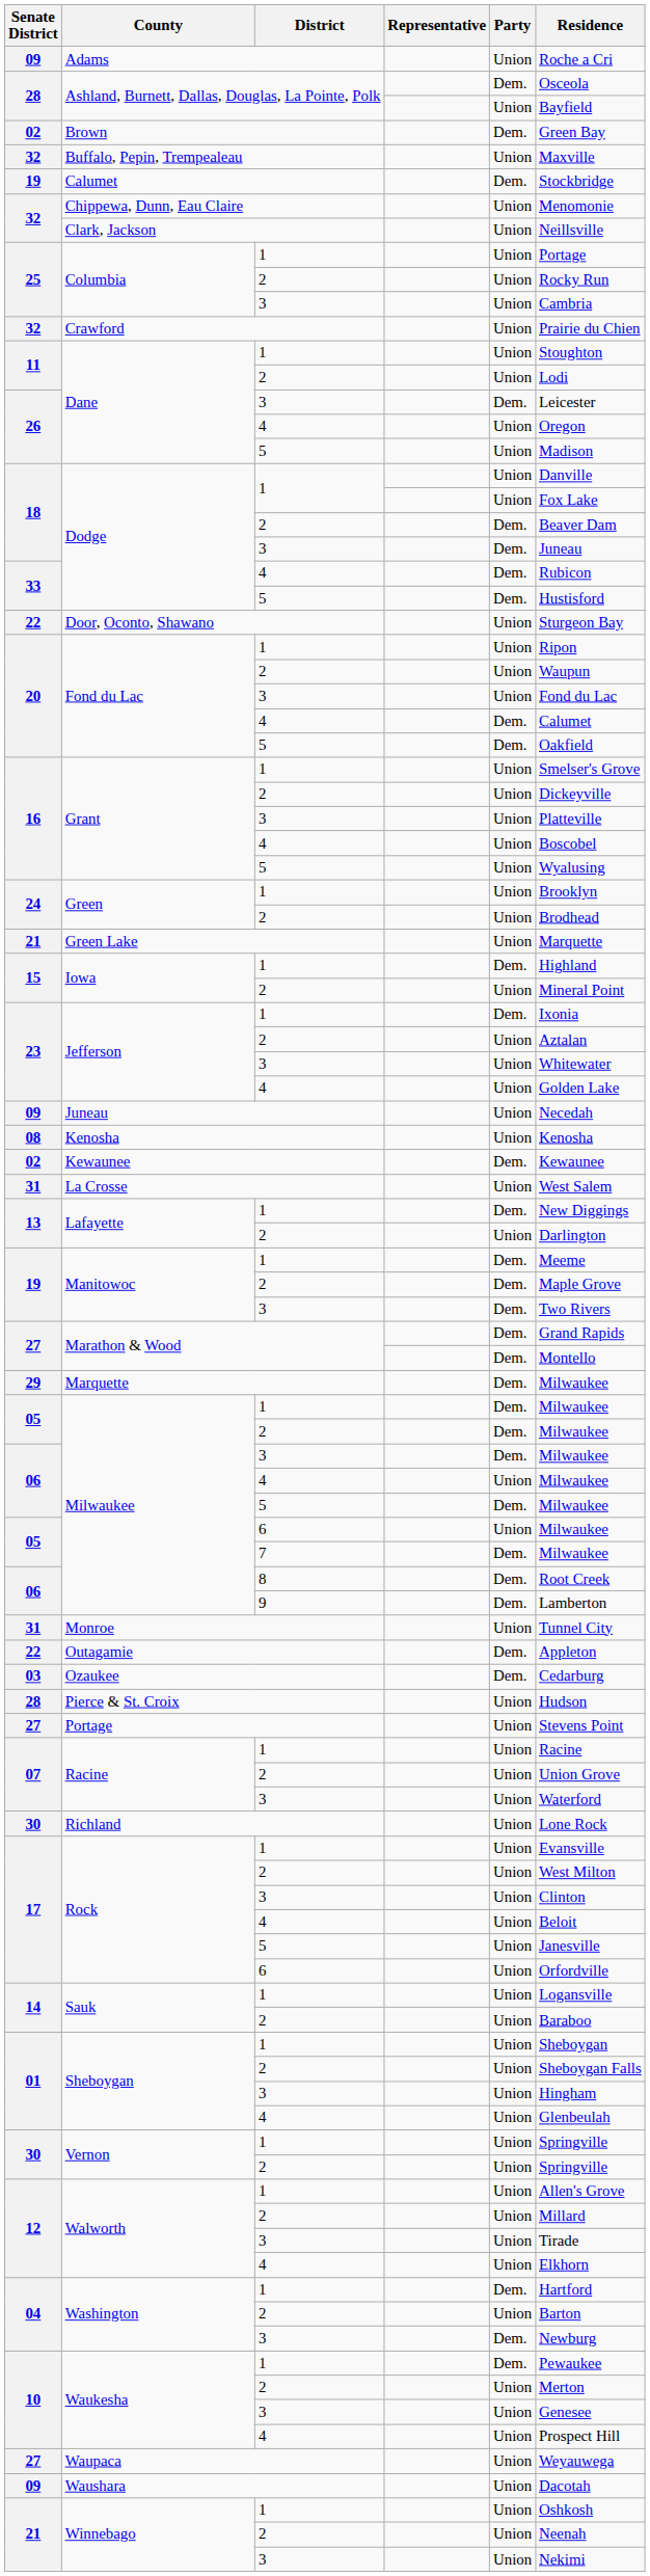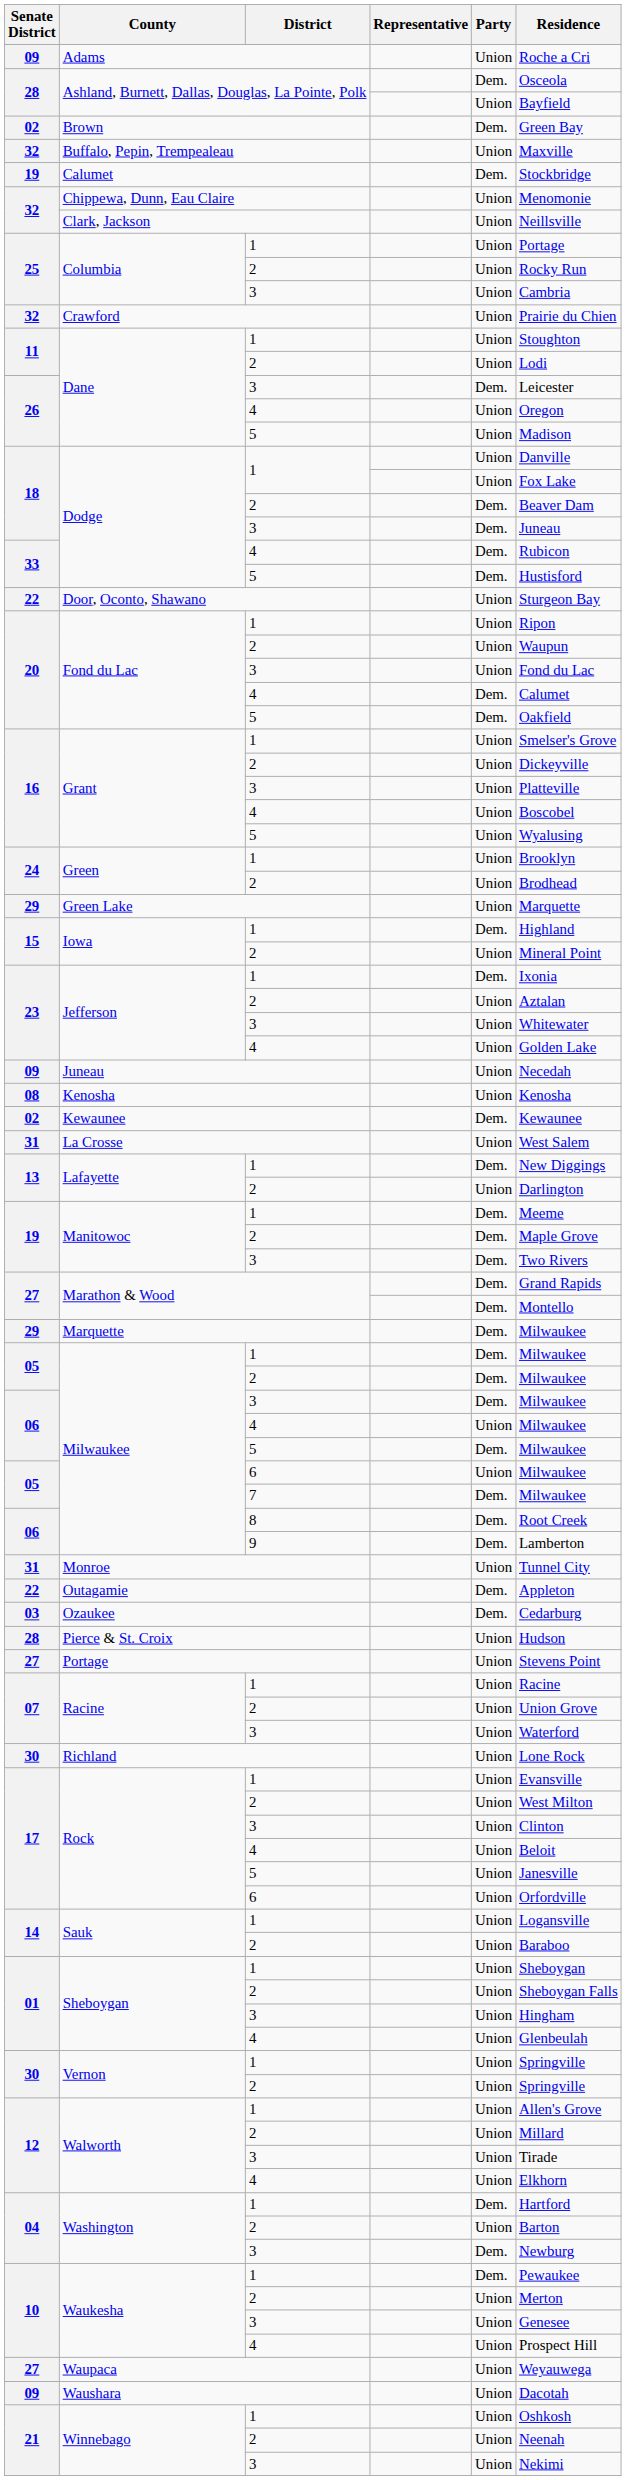Green Lake | Senate District: 21 -> 29
